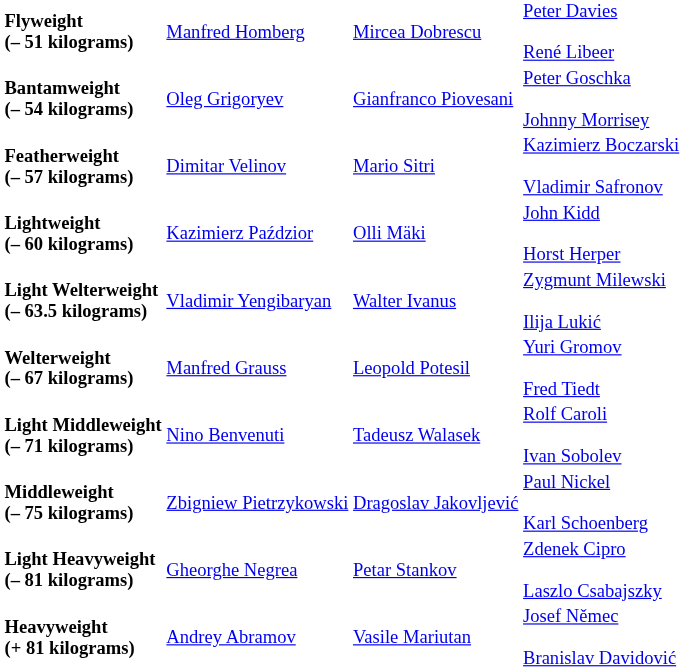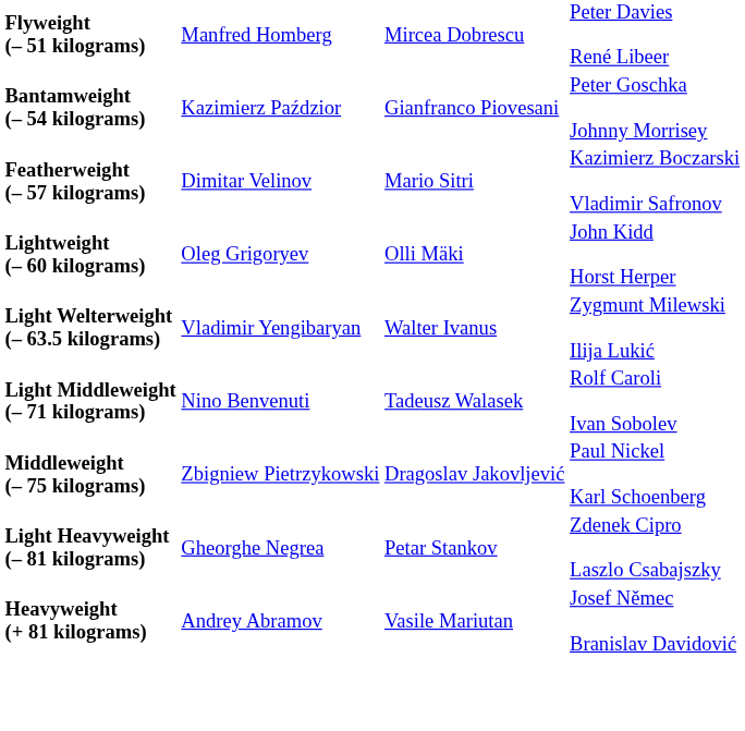Bantamweight (– 54 kilograms) | column 2: Oleg Grigoryev -> Kazimierz Paździor
Lightweight (– 60 kilograms) | column 2: Kazimierz Paździor -> Oleg Grigoryev
- row: Welterweight (– 67 kilograms) | Manfred Grauss | Leopold Potesil | Yuri Gromov Fred Tiedt
